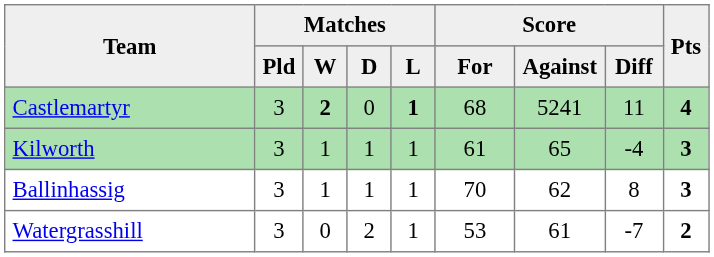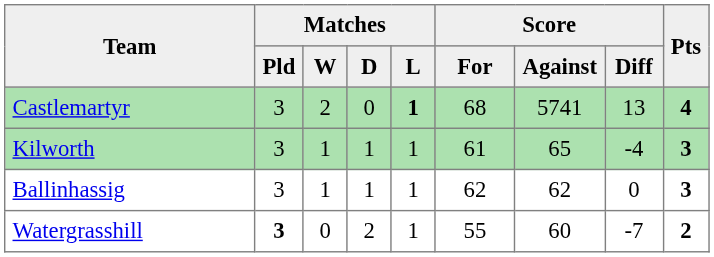Castlemartyr | Matches / W: bold -> normal
Castlemartyr | Score / Against: 5241 -> 5741
Castlemartyr | Score / Diff: 11 -> 13
Ballinhassig | Score / For: 70 -> 62
Ballinhassig | Score / Diff: 8 -> 0
Watergrasshill | Matches / Pld: normal -> bold
Watergrasshill | Score / For: 53 -> 55
Watergrasshill | Score / Against: 61 -> 60
